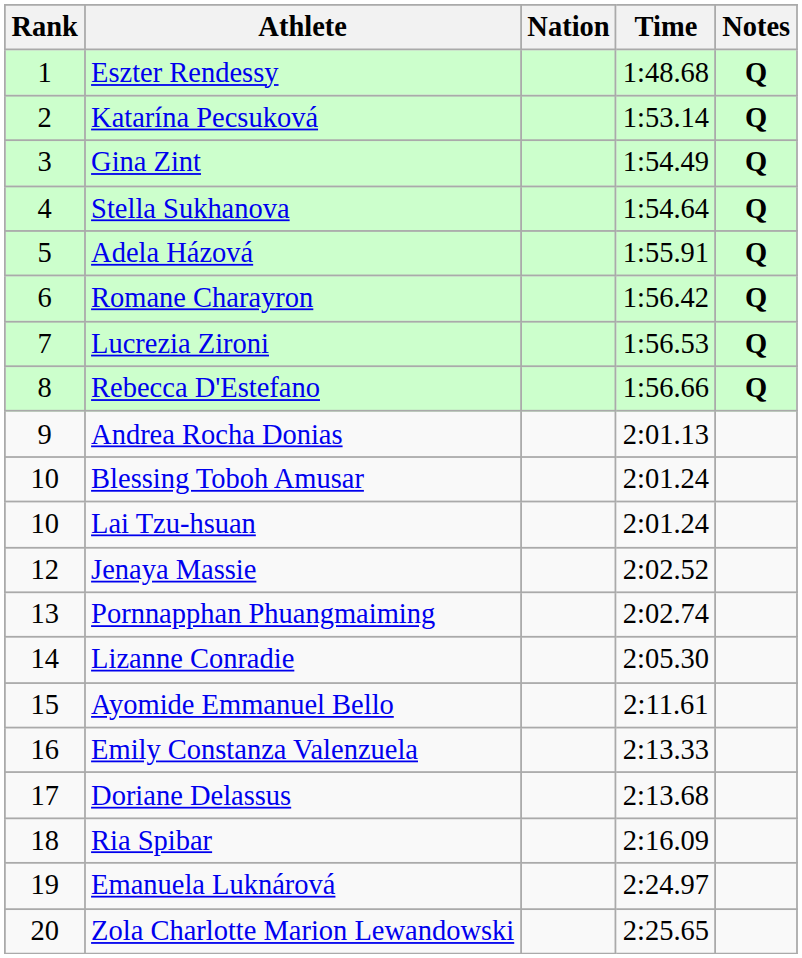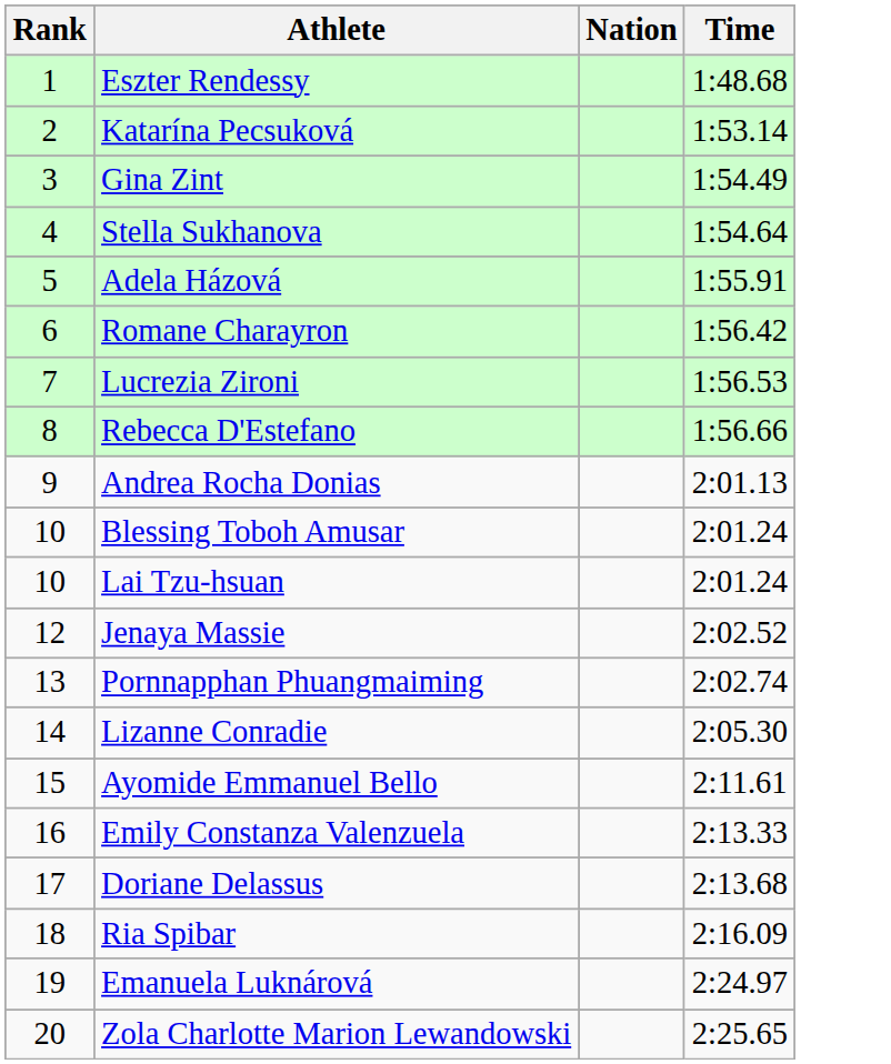- column: Notes | Q | Q | Q | Q | Q | Q | Q | Q
